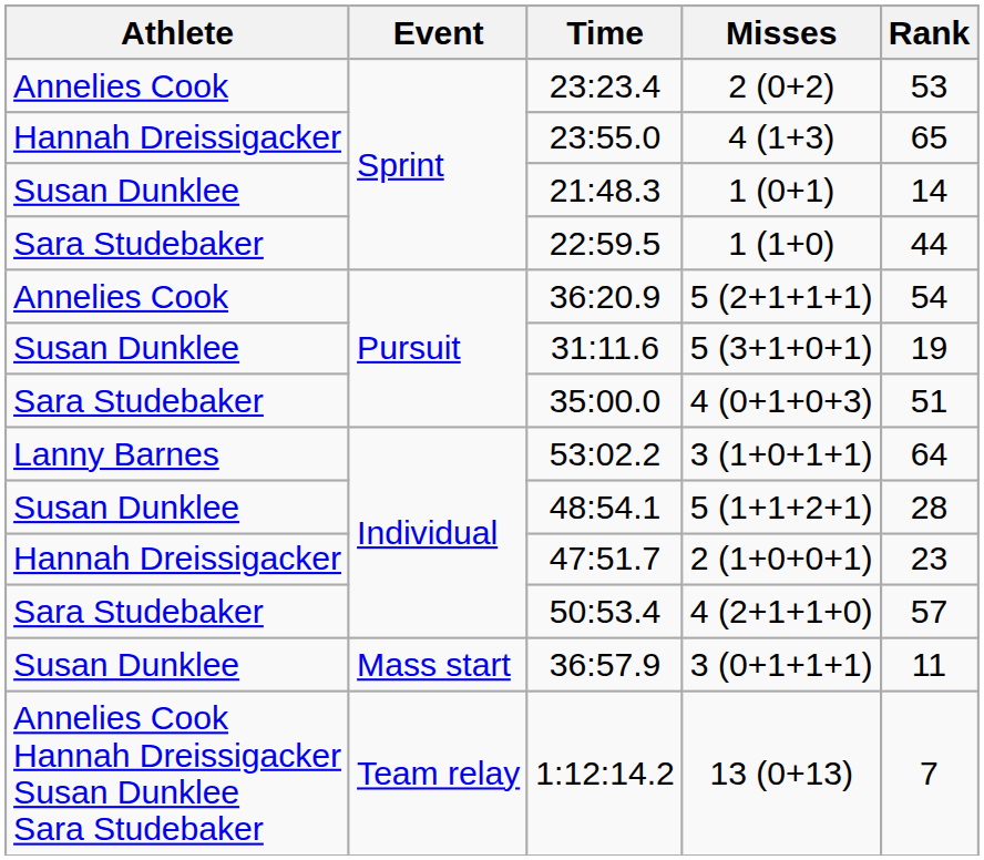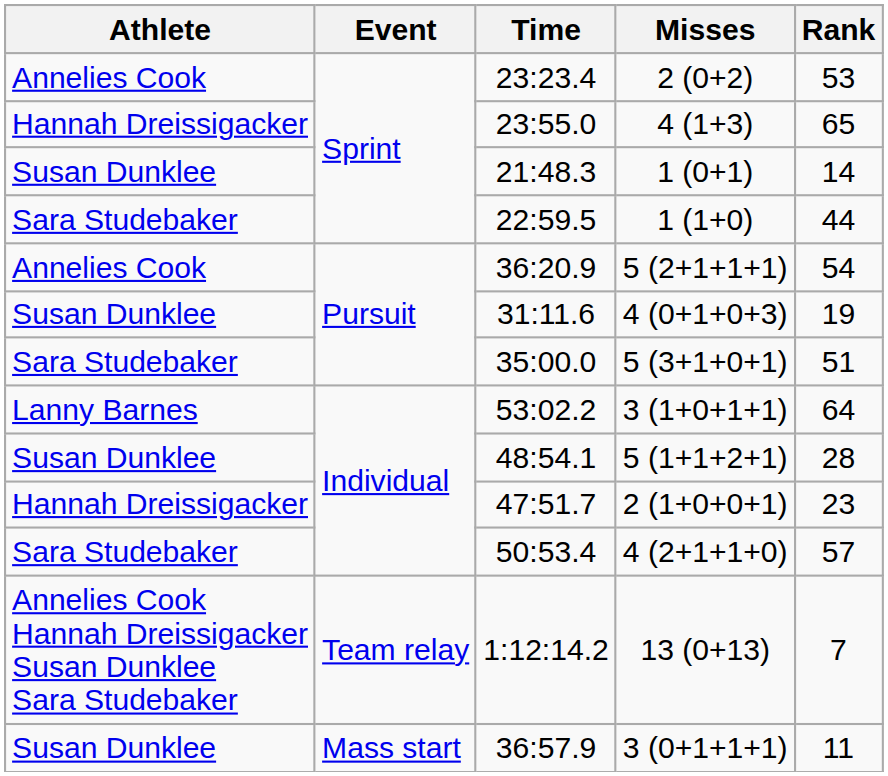31:11.6 | Misses: 5 (3+1+0+1) -> 4 (0+1+0+3)
35:00.0 | Misses: 4 (0+1+0+3) -> 5 (3+1+0+1)
rows swapped: 36:57.9 <-> 1:12:14.2
